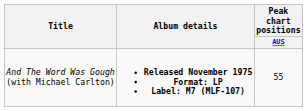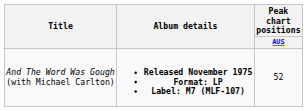And The Word Was Gough (with Michael Carlton) | Peak chart positions / AUS: 55 -> 52
